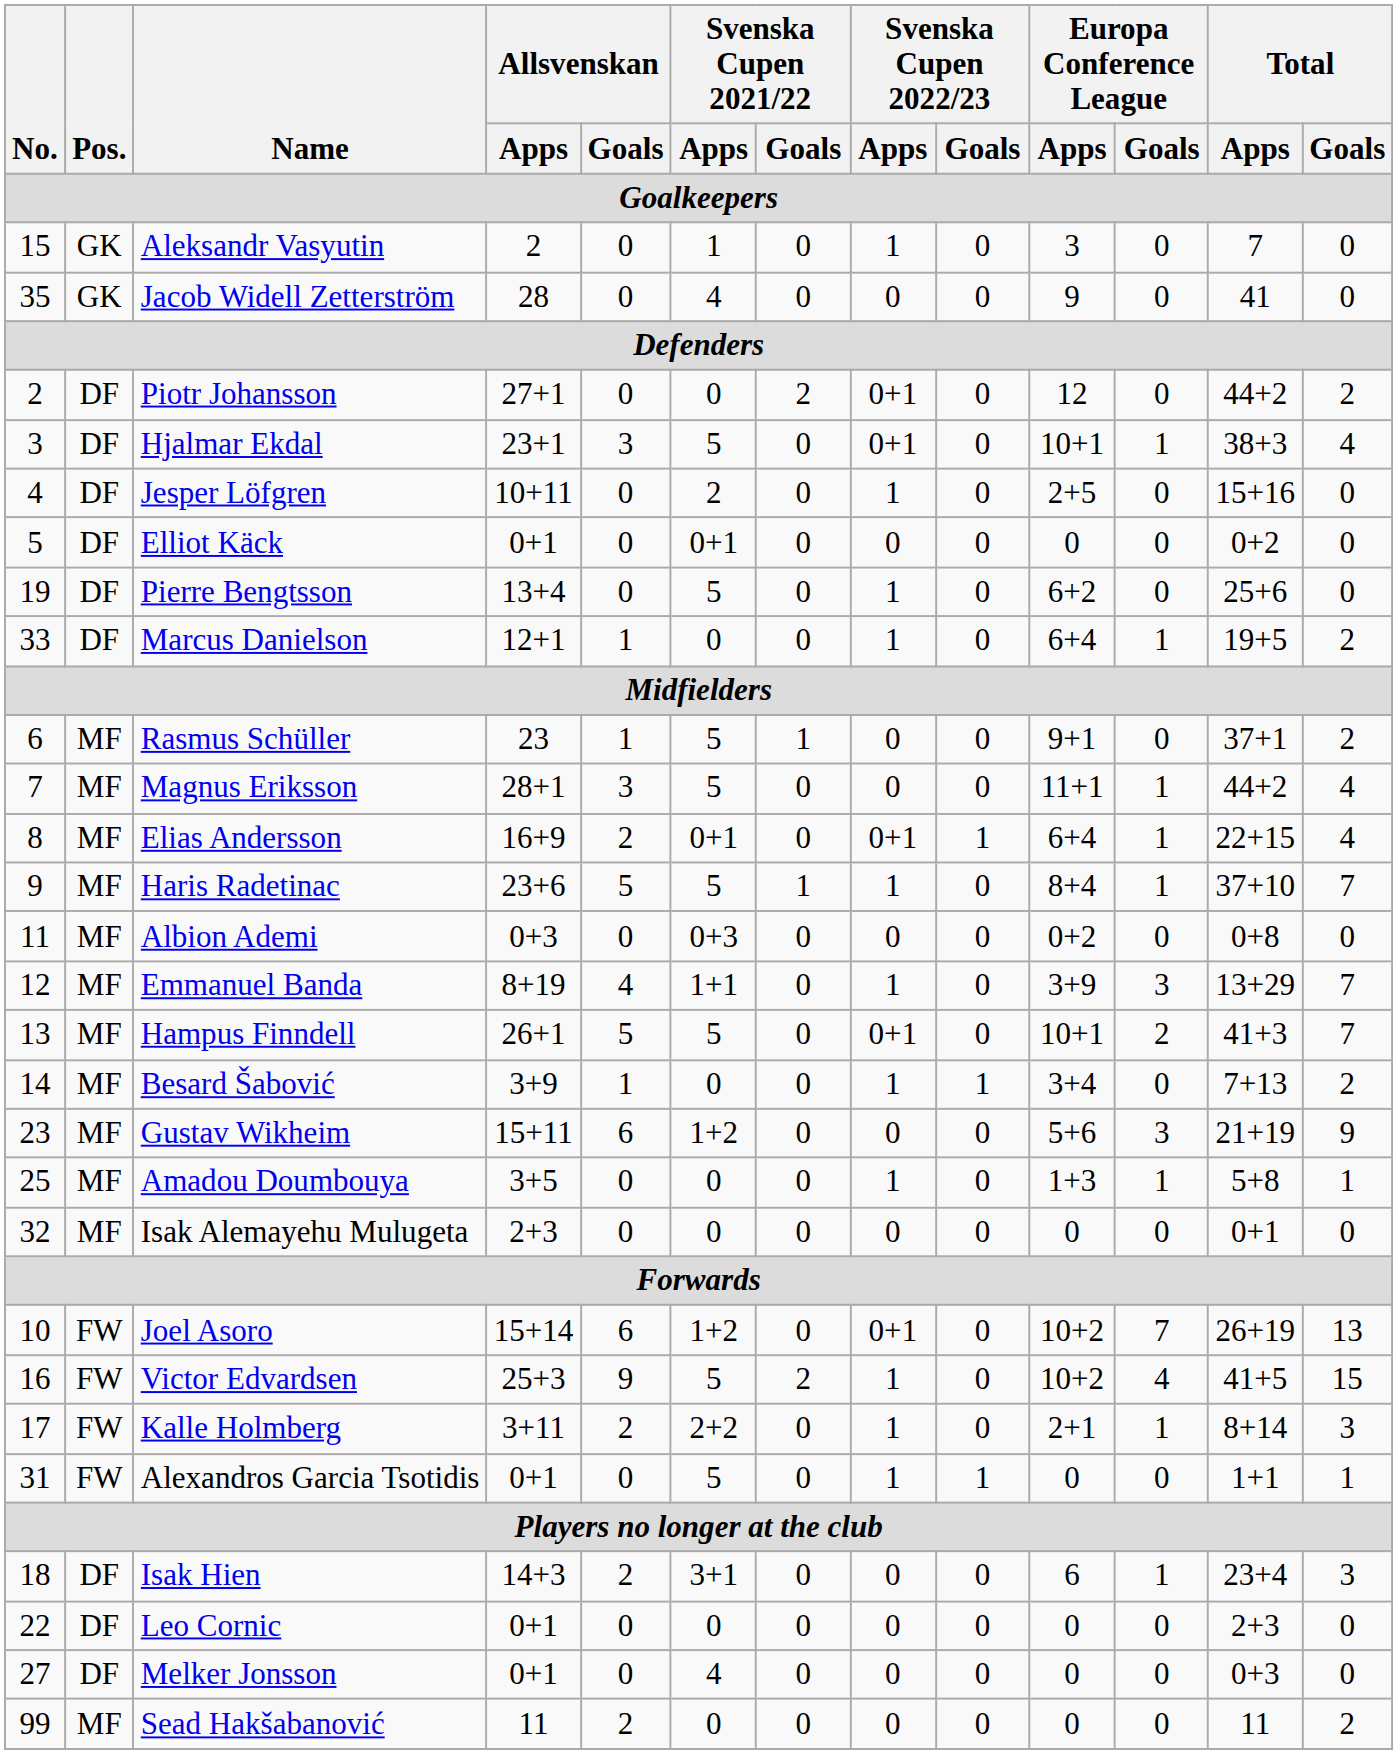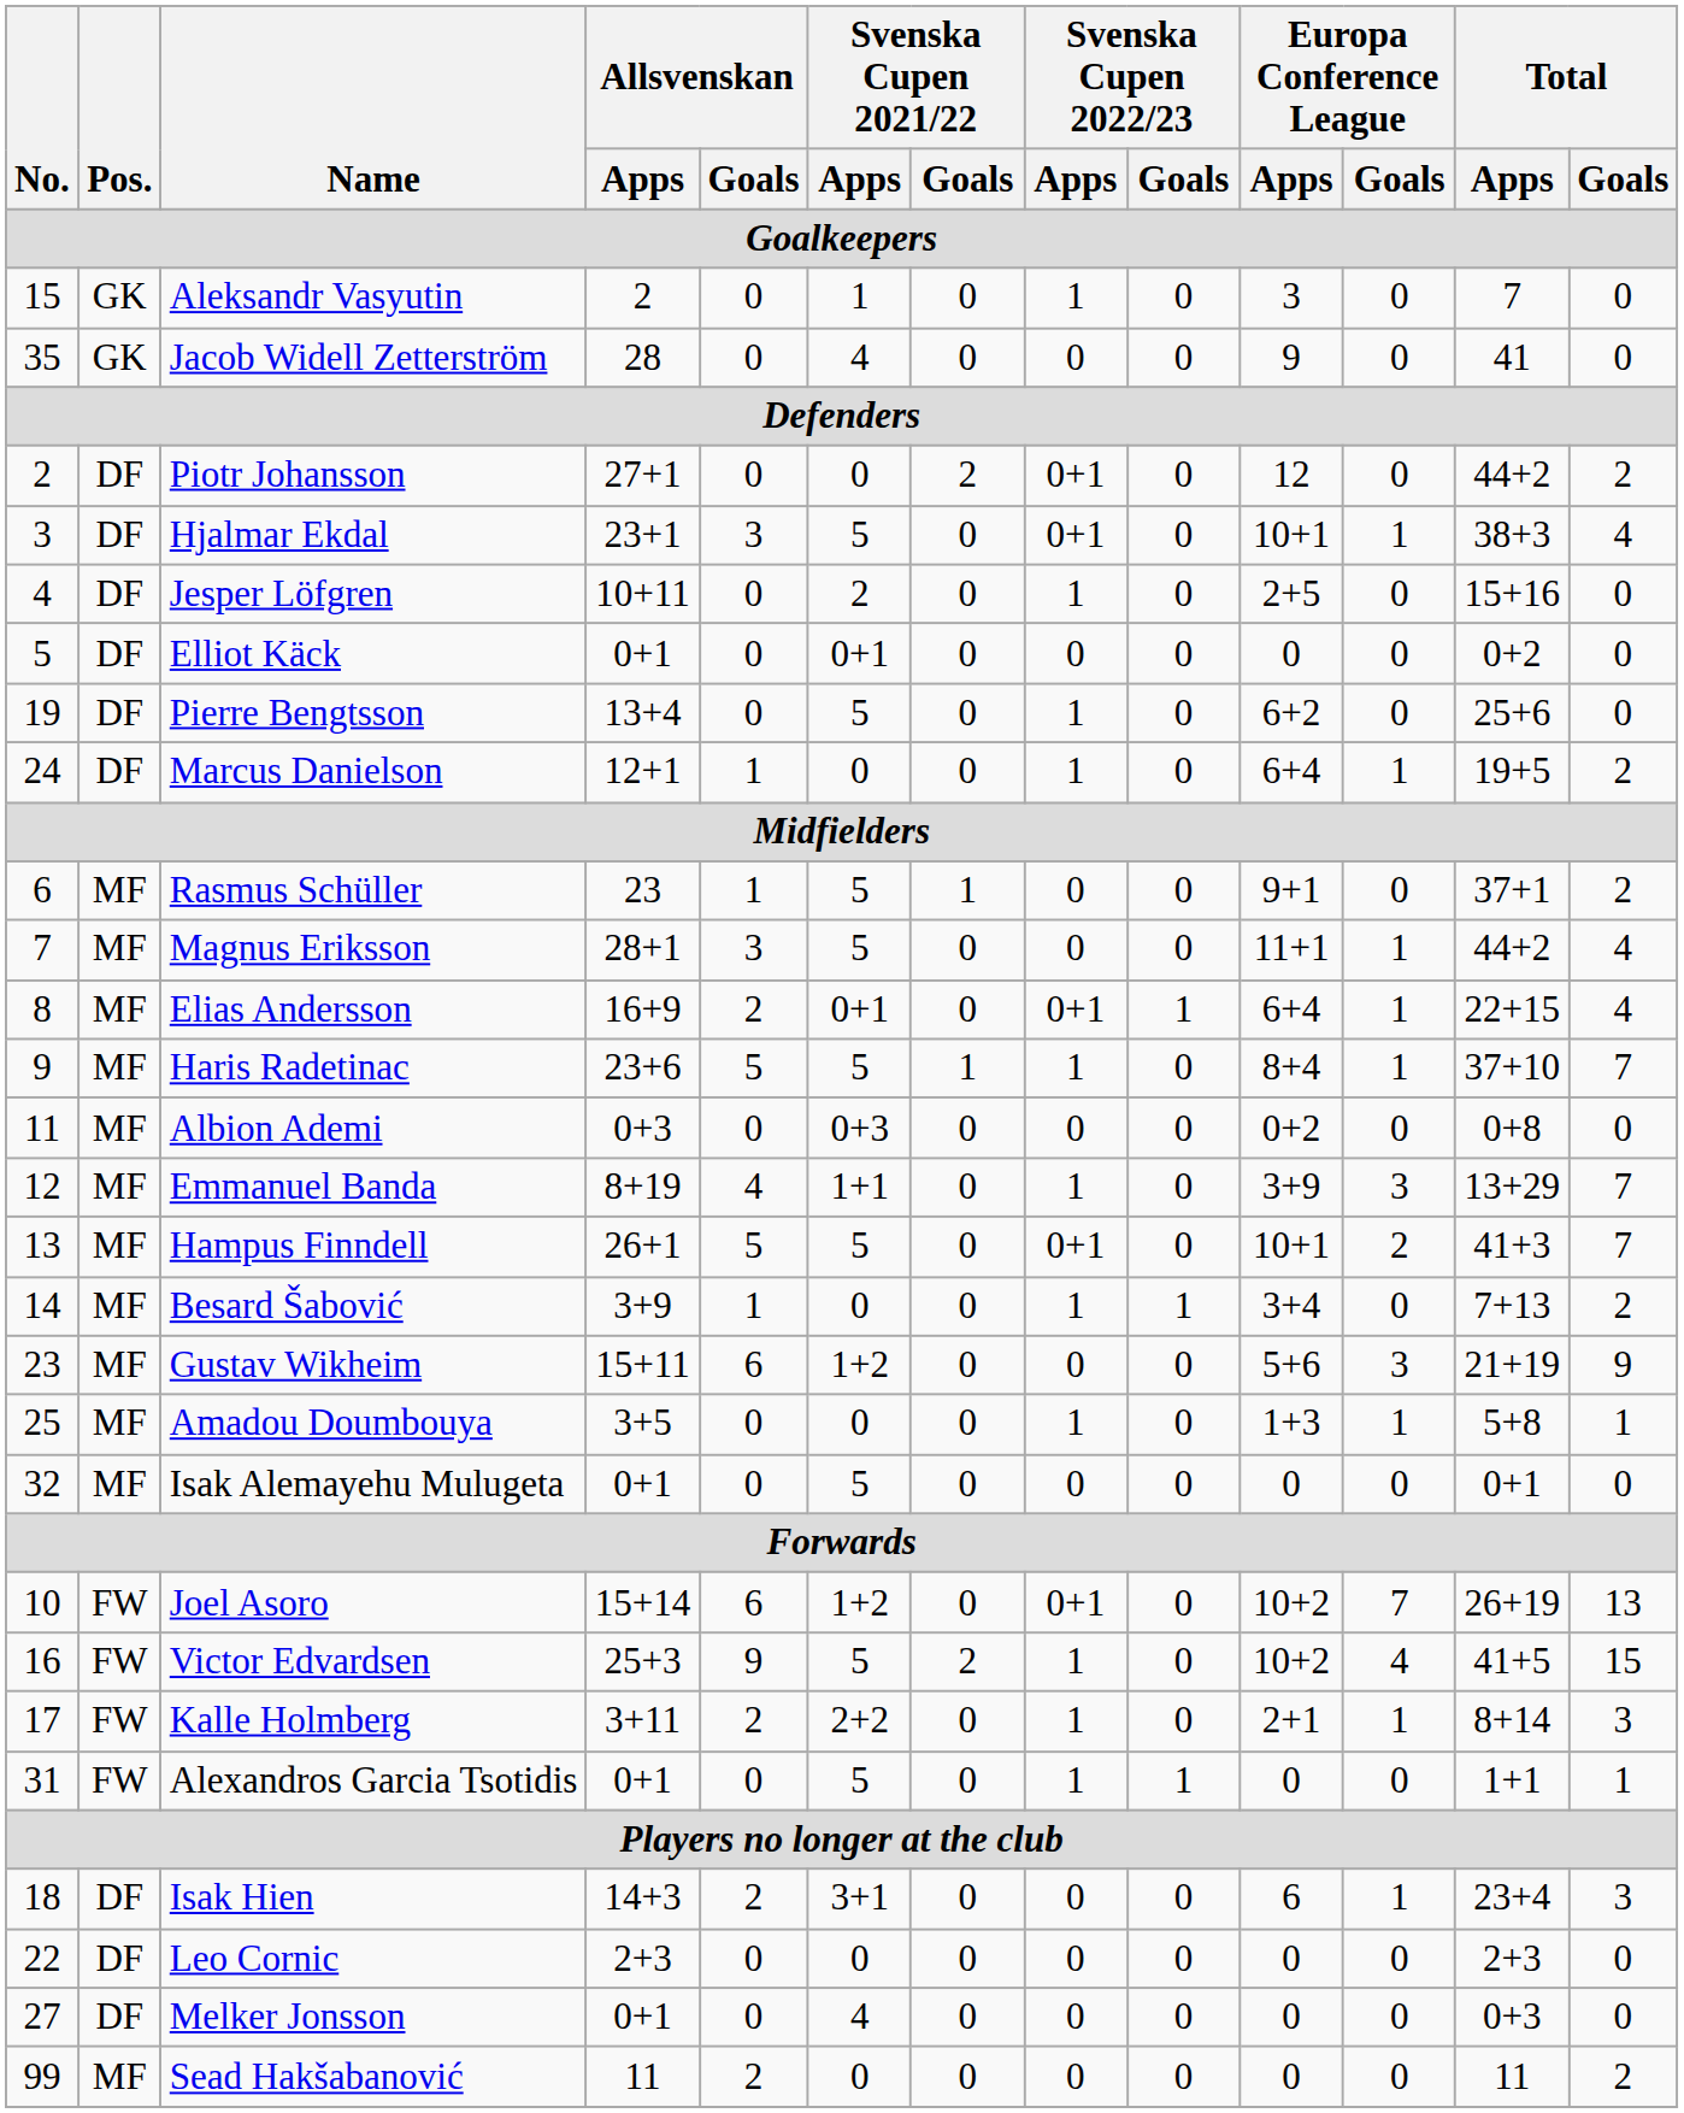Marcus Danielson | No.: 33 -> 24
Isak Alemayehu Mulugeta | Allsvenskan / Apps: 2+3 -> 0+1
Isak Alemayehu Mulugeta | Svenska Cupen 2021/22 / Apps: 0 -> 5
Leo Cornic | Allsvenskan / Apps: 0+1 -> 2+3
